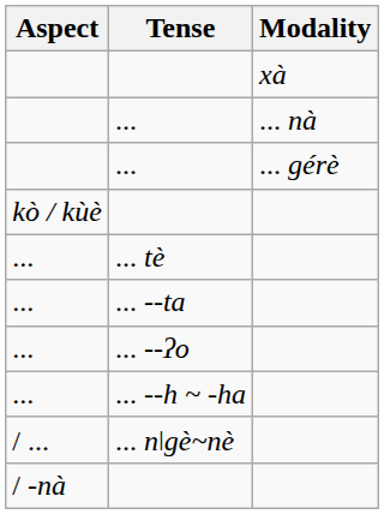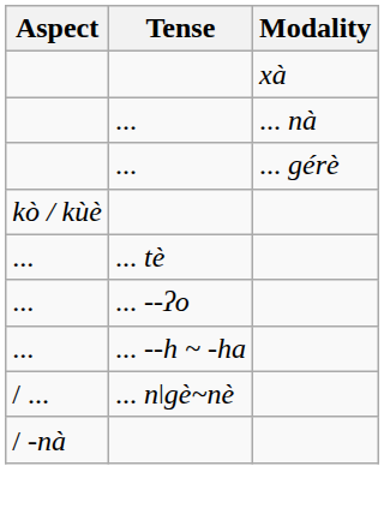- row: ... | ... --ta
